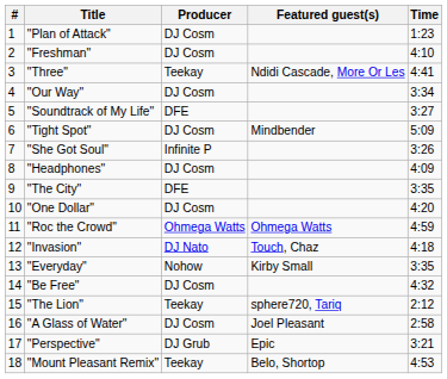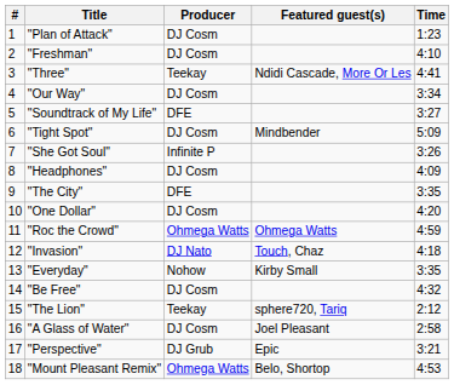"Mount Pleasant Remix" | Producer: Teekay -> Ohmega Watts
